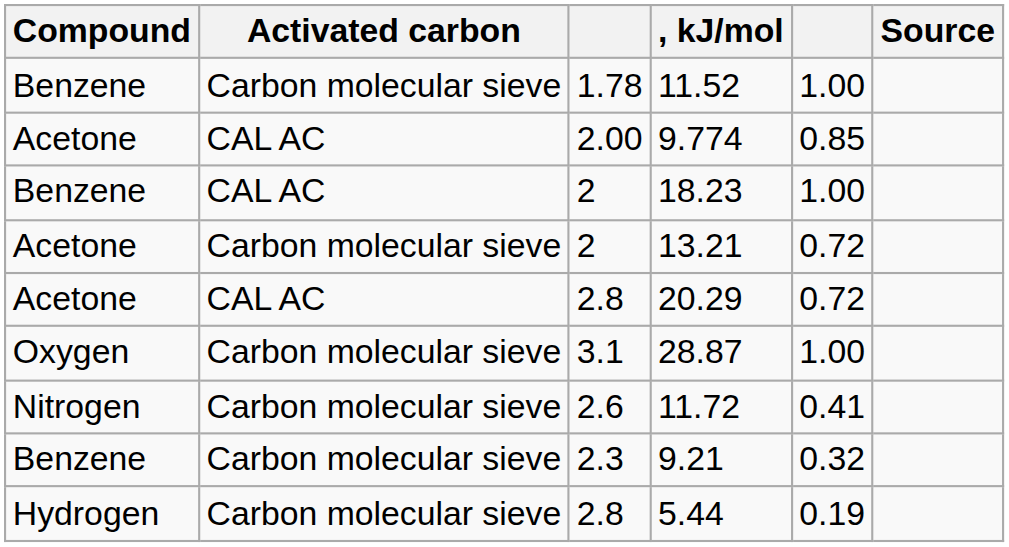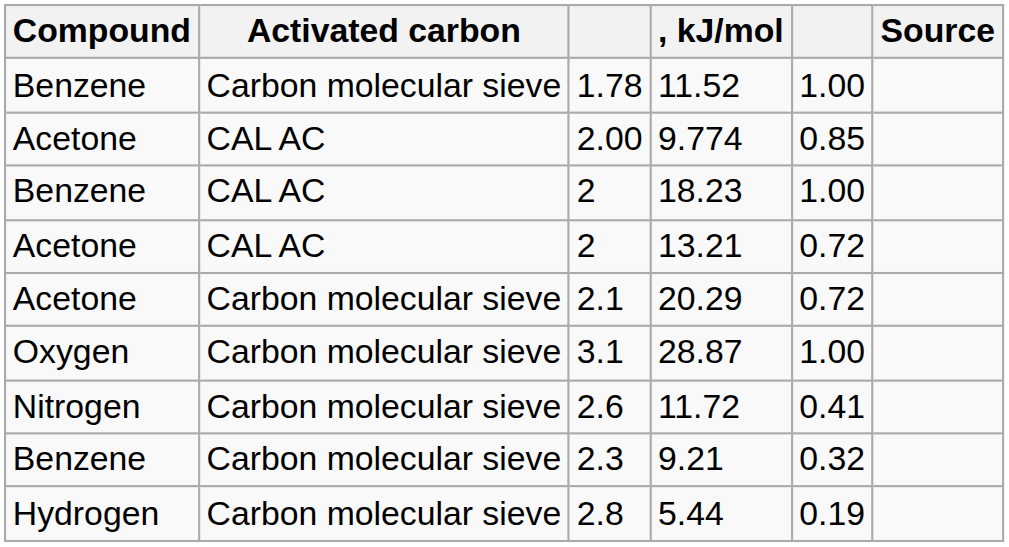13.21 | Activated carbon: Carbon molecular sieve -> CAL AC
20.29 | Activated carbon: CAL AC -> Carbon molecular sieve
20.29 | column 3: 2.8 -> 2.1
